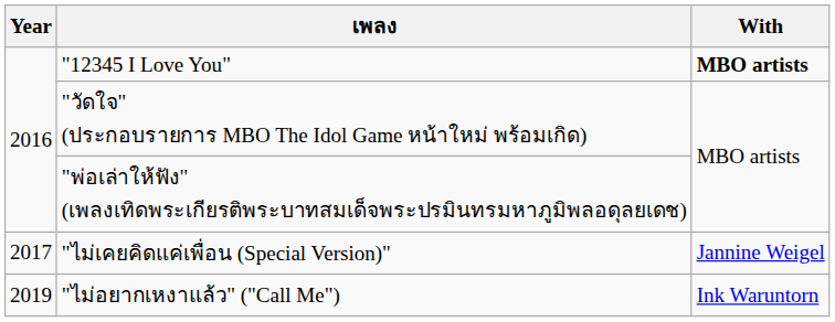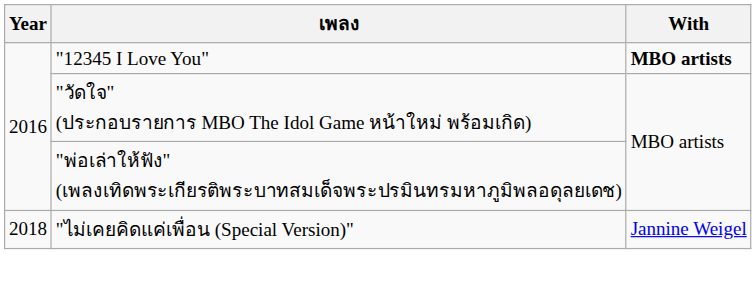"ไม่เคยคิดแค่เพื่อน (Special Version)" | Year: 2017 -> 2018
- row: 2019 | "ไม่อยากเหงาแล้ว" ("Call Me") | Ink Waruntorn
